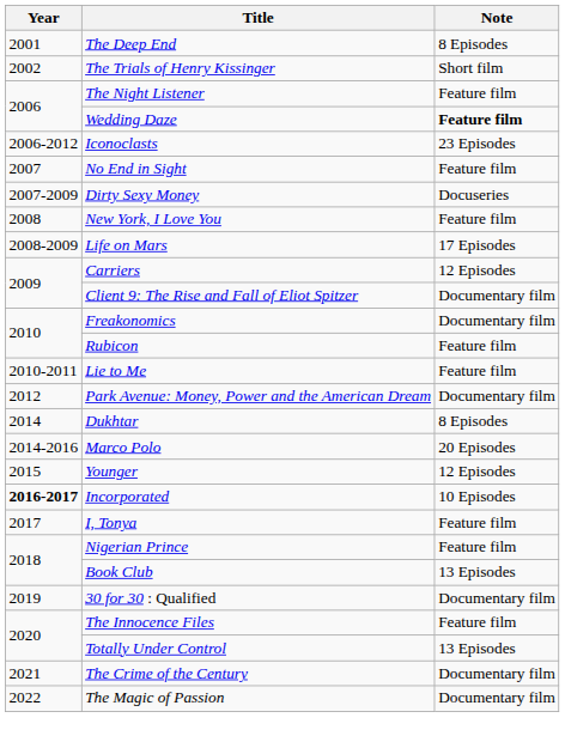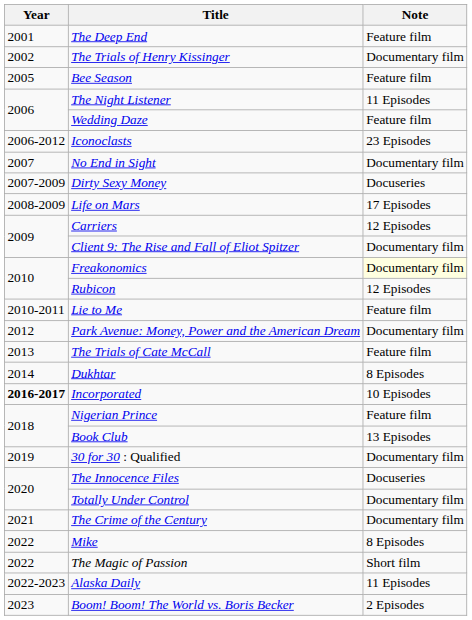The Deep End | Note: 8 Episodes -> Feature film
The Trials of Henry Kissinger | Note: Short film -> Documentary film
+ row: 2005 | Bee Season | Feature film
The Night Listener | Note: Feature film -> 11 Episodes
Wedding Daze | Note: bold -> normal
No End in Sight | Note: Feature film -> Documentary film
- row: 2008 | New York, I Love You | Feature film
Freakonomics | Note: no background -> lightyellow background
Rubicon | Note: Feature film -> 12 Episodes
+ row: 2013 | The Trials of Cate McCall | Feature film
- row: 2014-2016 | Marco Polo | 20 Episodes
- row: 2015 | Younger | 12 Episodes
- row: 2017 | I, Tonya | Feature film
The Innocence Files | Note: Feature film -> Docuseries
Totally Under Control | Note: 13 Episodes -> Documentary film
+ row: 2022 | Mike | 8 Episodes
The Magic of Passion | Note: Documentary film -> Short film
+ row: 2022-2023 | Alaska Daily | 11 Episodes
+ row: 2023 | Boom! Boom! The World vs. Boris Becker | 2 Episodes
